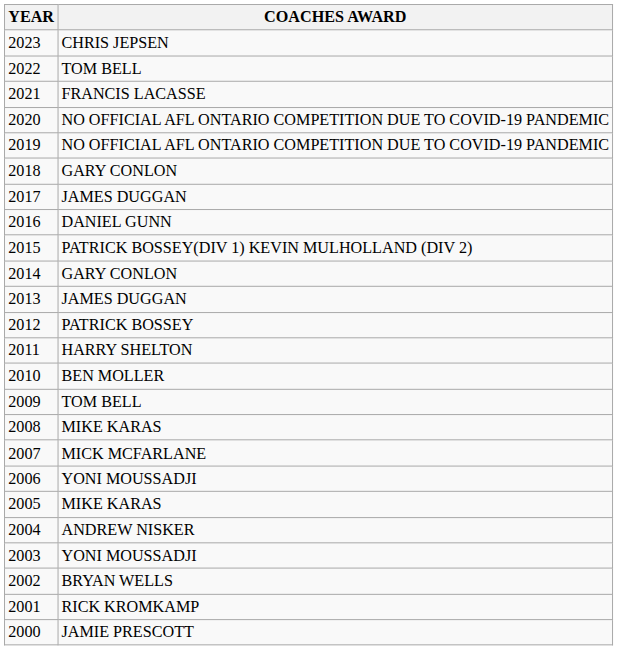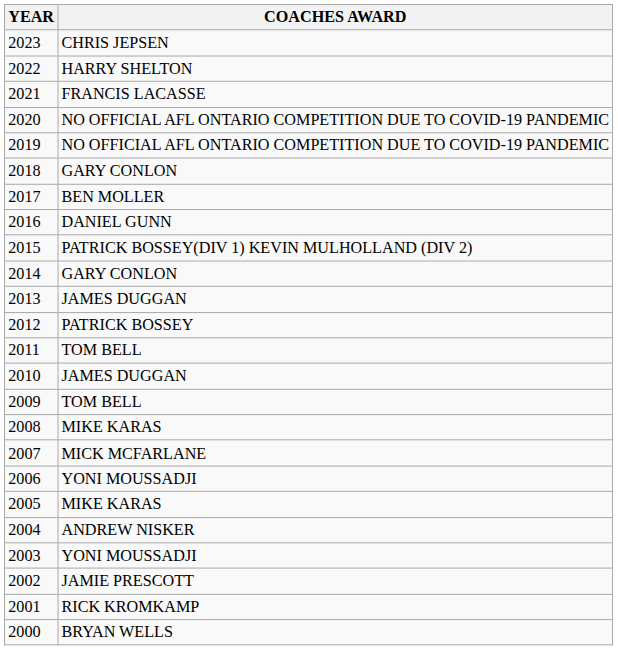2022 | COACHES AWARD: TOM BELL -> HARRY SHELTON
2017 | COACHES AWARD: JAMES DUGGAN -> BEN MOLLER
2011 | COACHES AWARD: HARRY SHELTON -> TOM BELL
2010 | COACHES AWARD: BEN MOLLER -> JAMES DUGGAN
2002 | COACHES AWARD: BRYAN WELLS -> JAMIE PRESCOTT
2000 | COACHES AWARD: JAMIE PRESCOTT -> BRYAN WELLS
